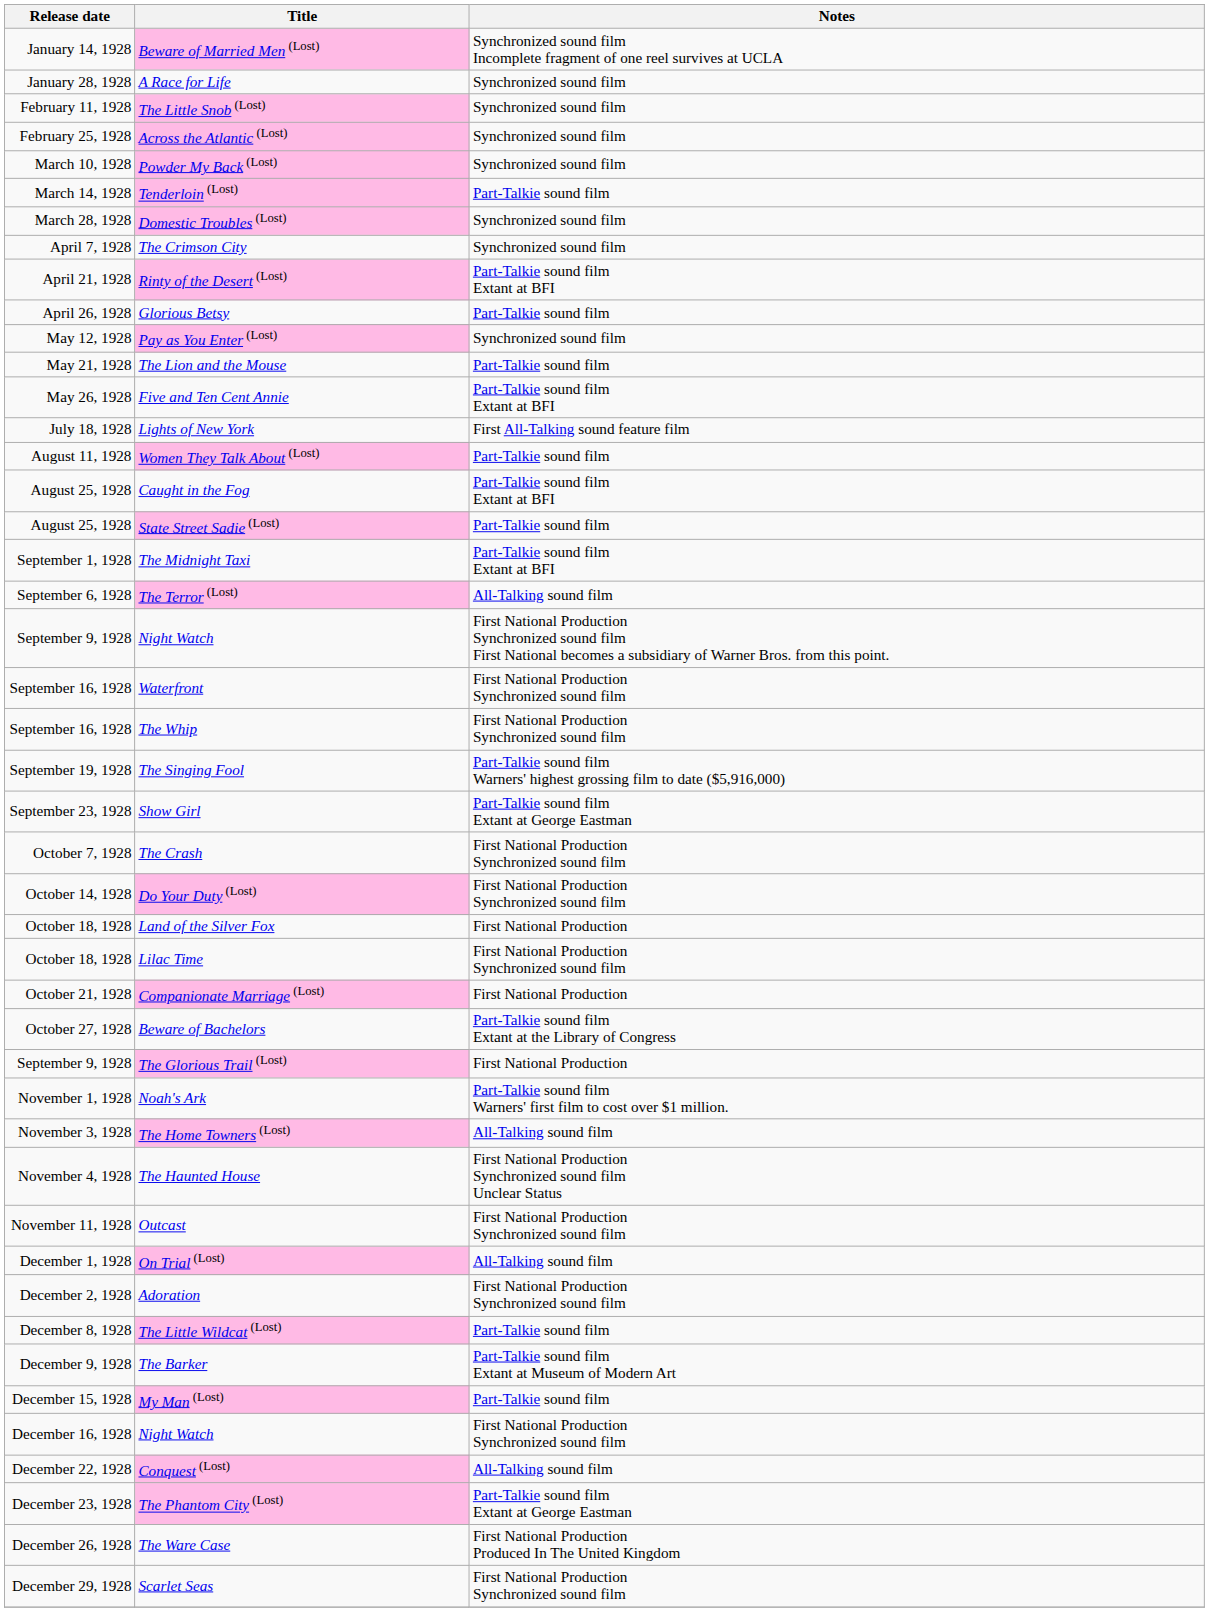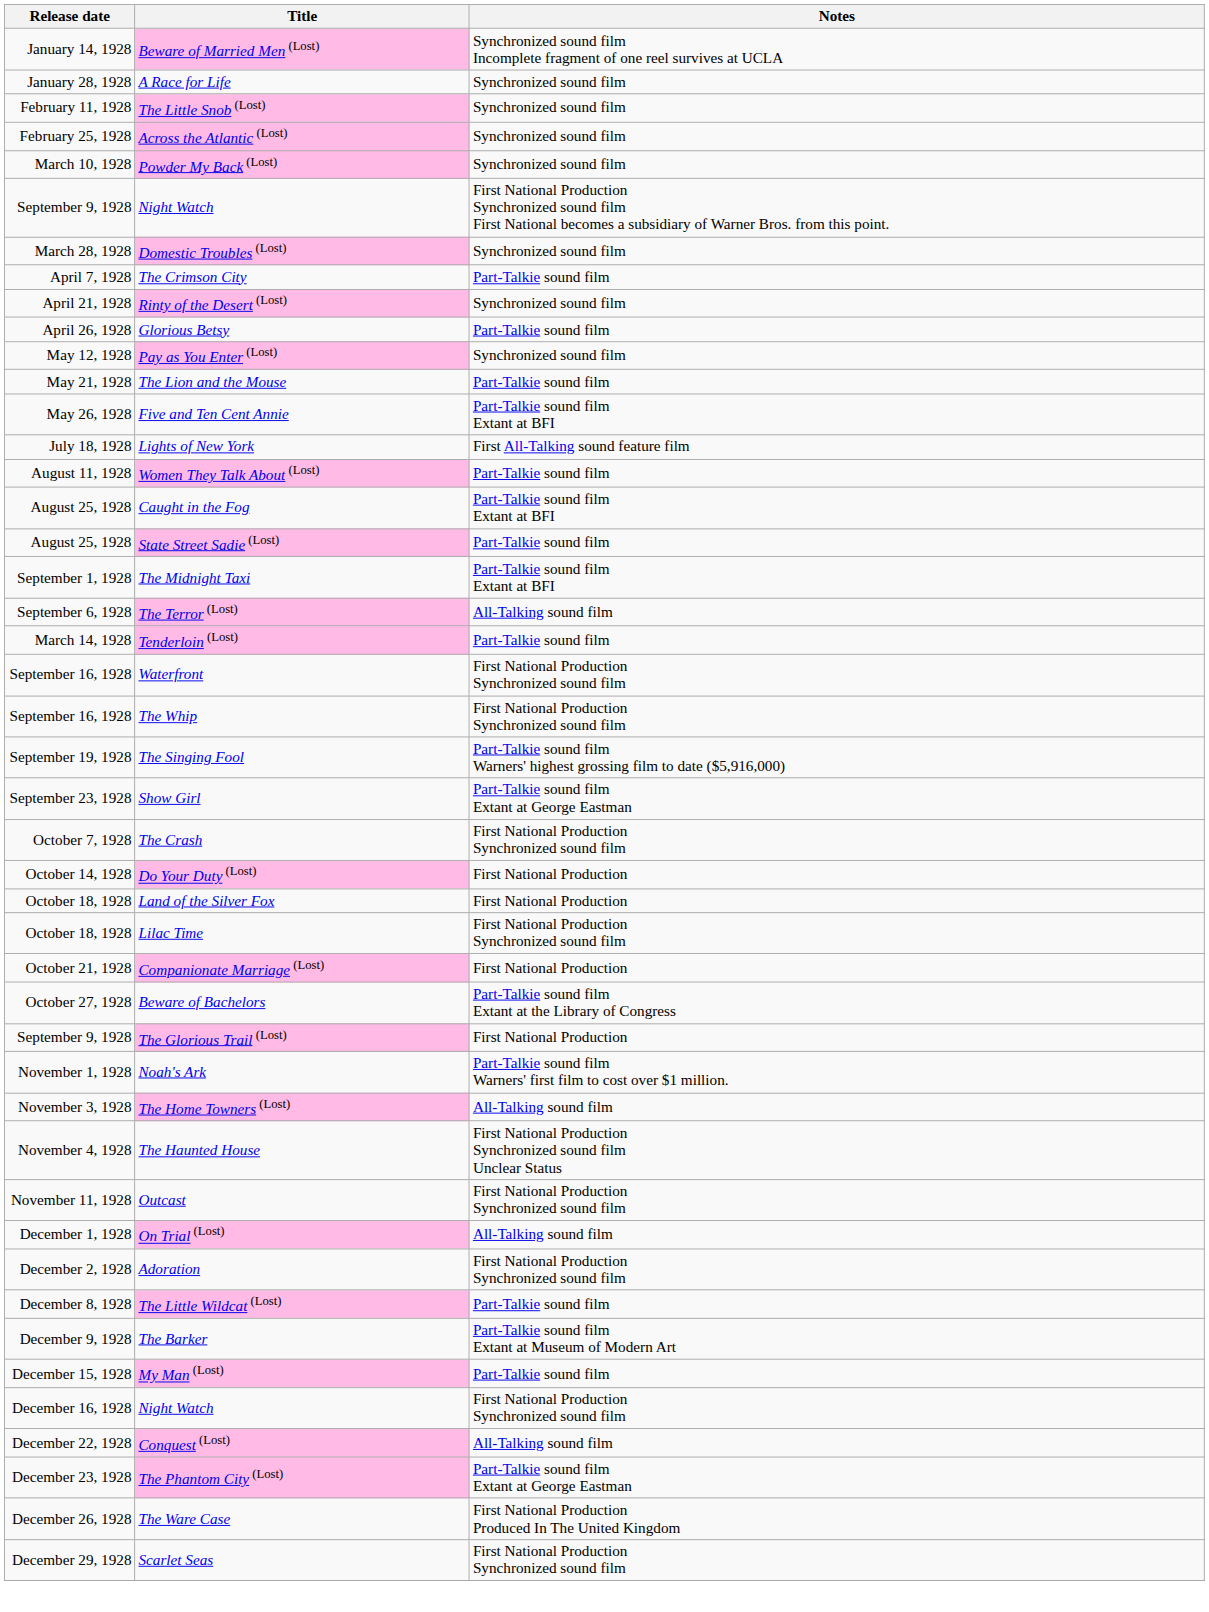rows swapped: Tenderloin (Lost) <-> September 9, 1928 / Night Watch
The Crimson City | Notes: Synchronized sound film -> Part-Talkie sound film
Rinty of the Desert (Lost) | Notes: Part-Talkie sound film Extant at BFI -> Synchronized sound film
Do Your Duty (Lost) | Notes: First National Production Synchronized sound film -> First National Production
